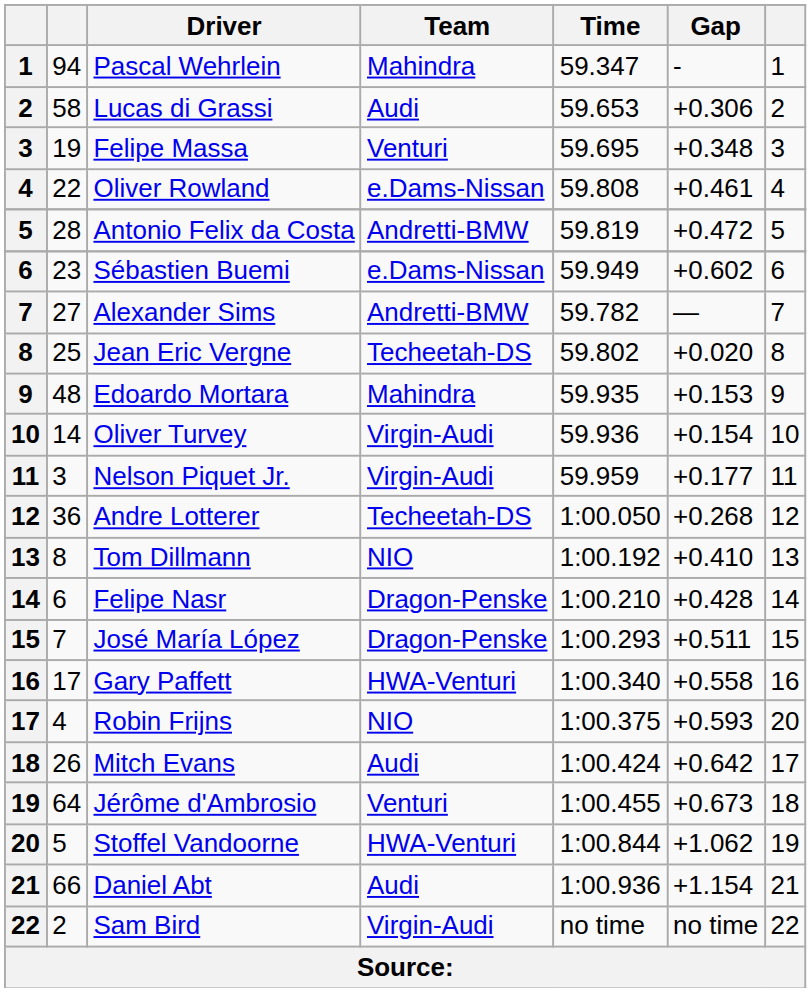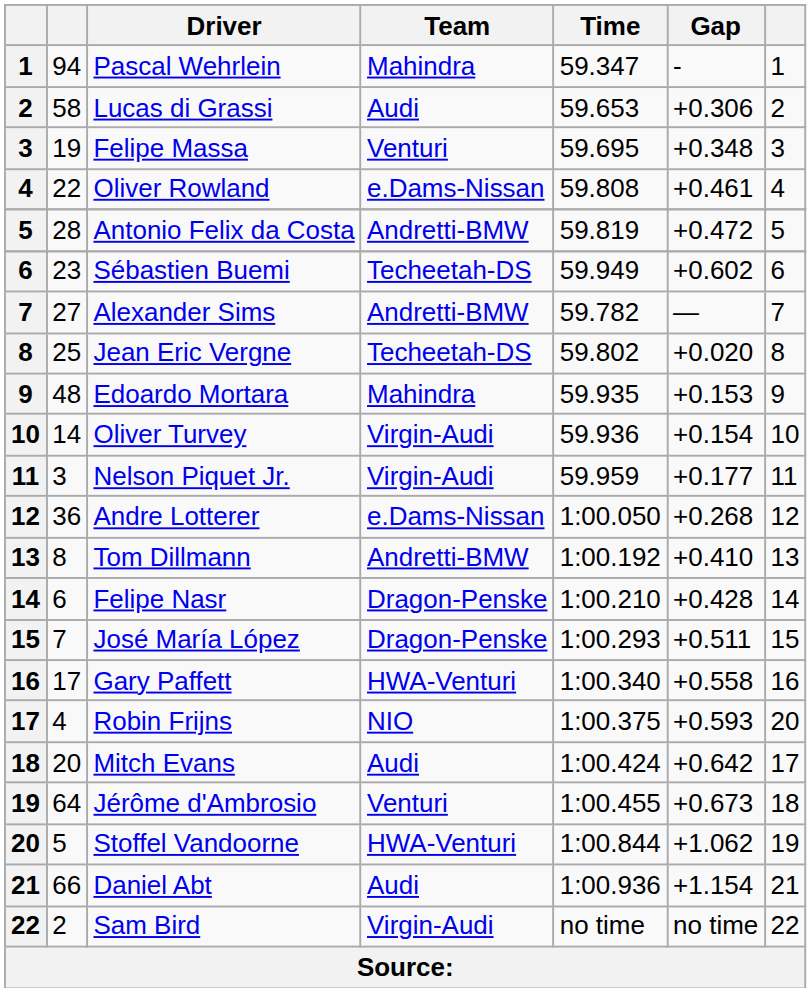Sébastien Buemi | Team: e.Dams-Nissan -> Techeetah-DS
Andre Lotterer | Team: Techeetah-DS -> e.Dams-Nissan
Tom Dillmann | Team: NIO -> Andretti-BMW
Mitch Evans | column 2: 26 -> 20
